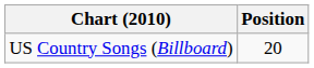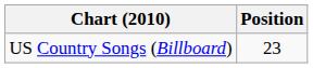US Country Songs (Billboard) | Position: 20 -> 23
